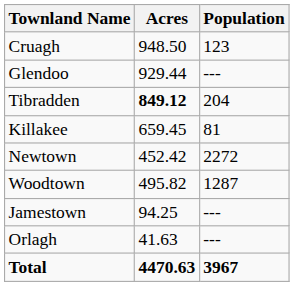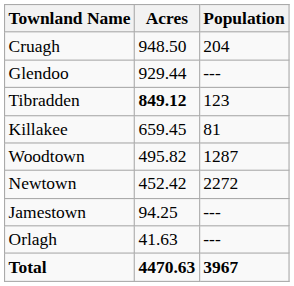Cruagh | Population: 123 -> 204
Tibradden | Population: 204 -> 123
rows swapped: Woodtown <-> Newtown
